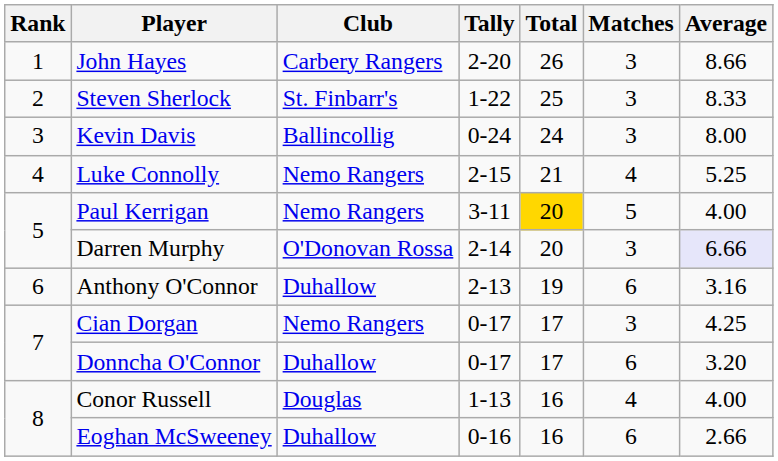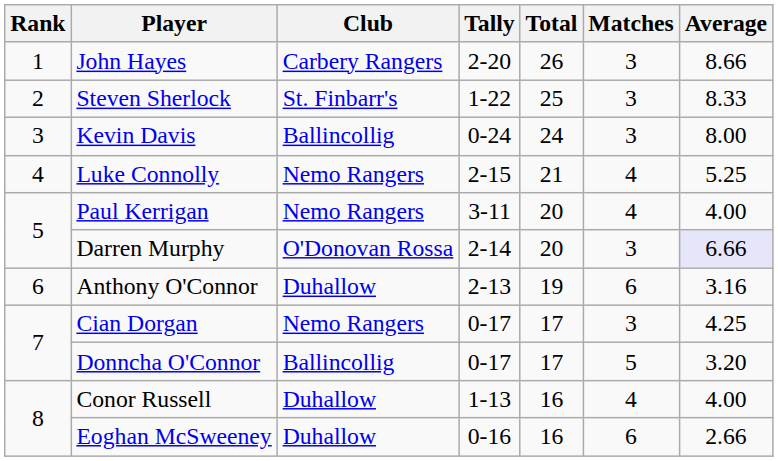Paul Kerrigan | Total: gold background -> no background
Paul Kerrigan | Matches: 5 -> 4
Donncha O'Connor | Club: Duhallow -> Ballincollig
Donncha O'Connor | Matches: 6 -> 5
Conor Russell | Club: Douglas -> Duhallow
